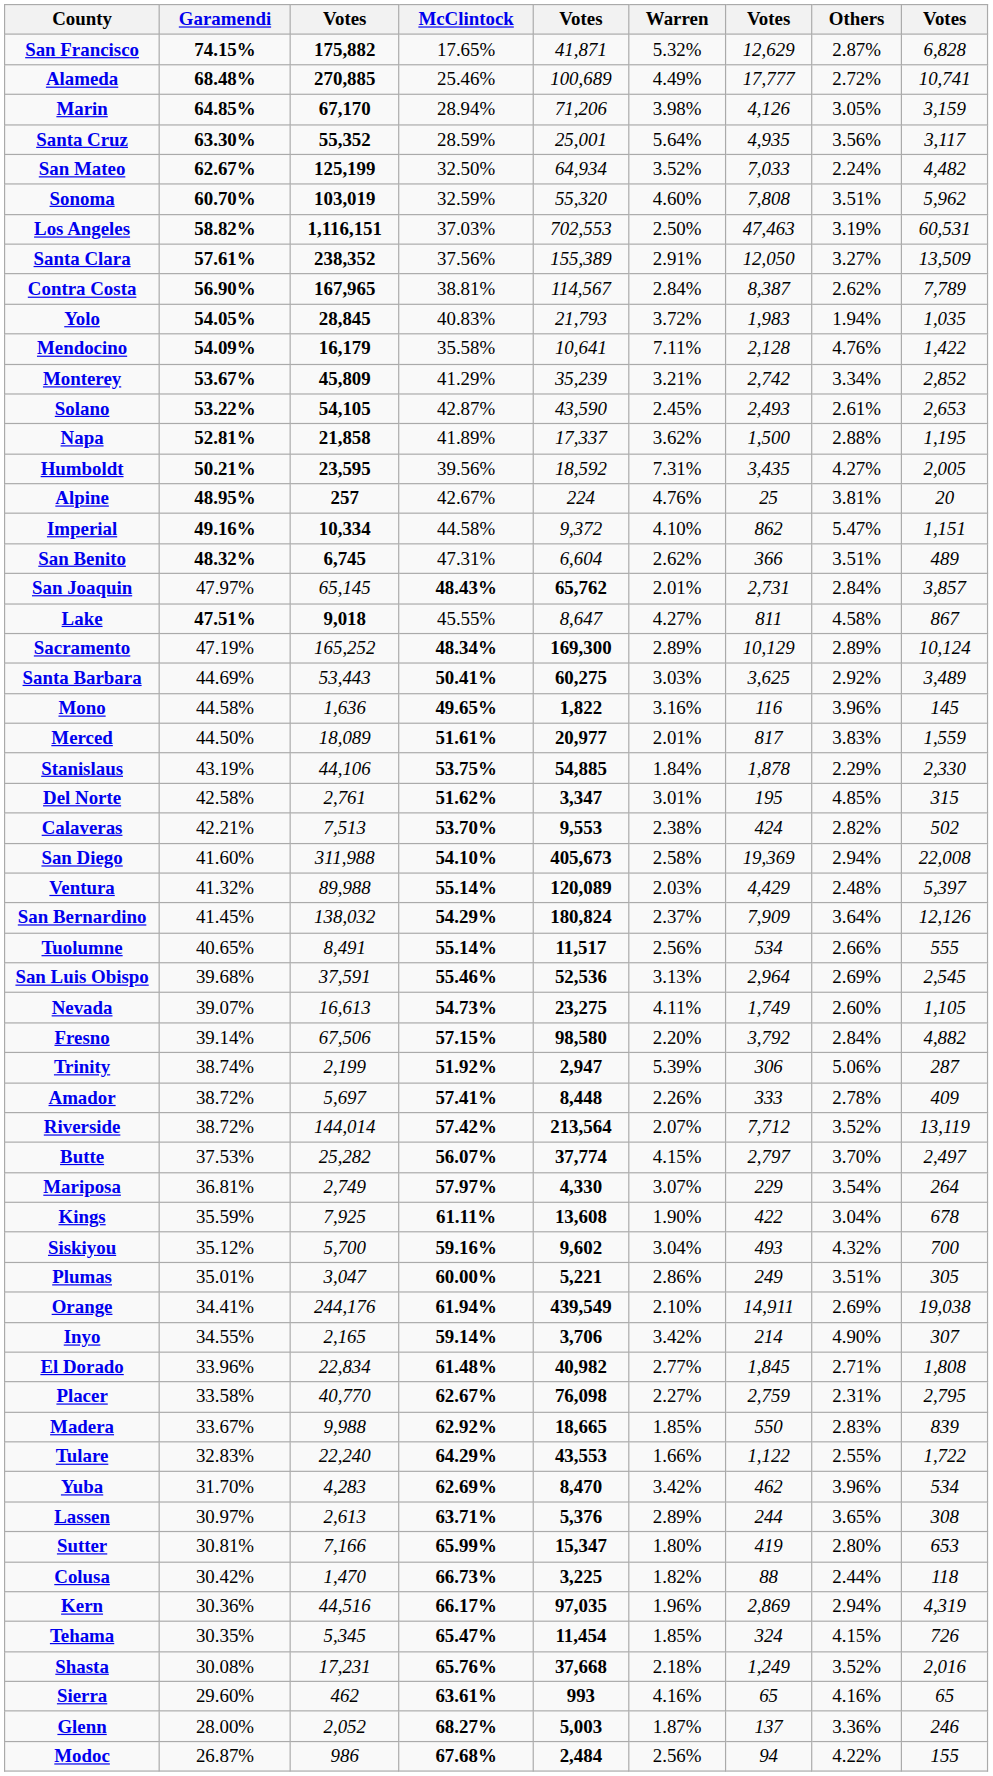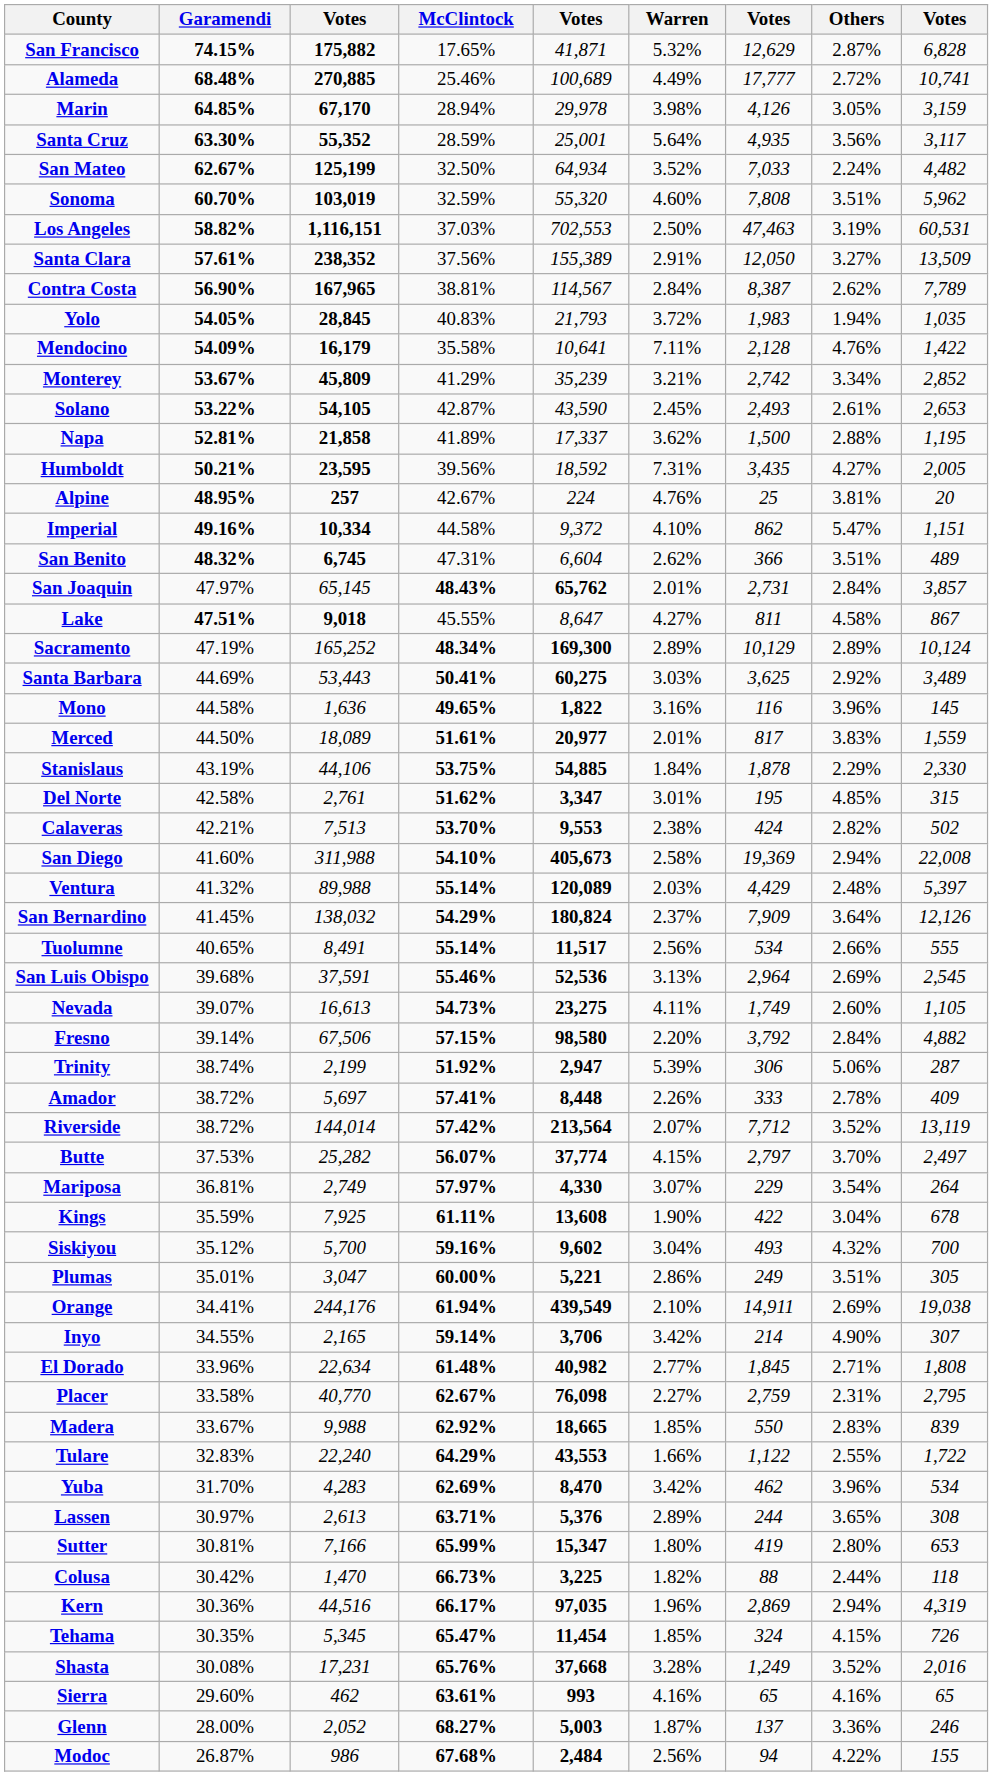Marin | column 5: 71,206 -> 29,978
El Dorado | column 3: 22,834 -> 22,634
Shasta | Warren: 2.18% -> 3.28%
